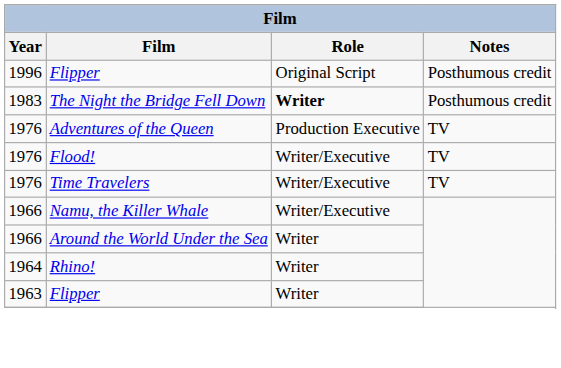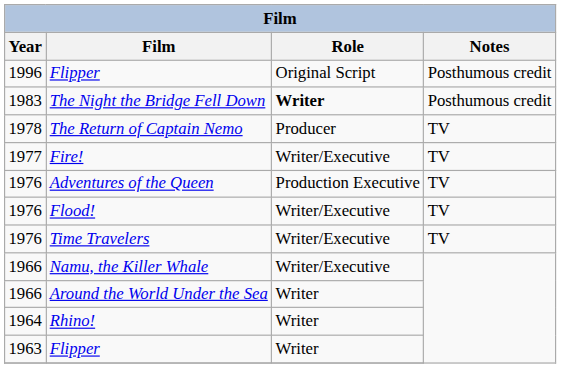+ row: 1978 | The Return of Captain Nemo | Producer | TV
+ row: 1977 | Fire! | Writer/Executive | TV
